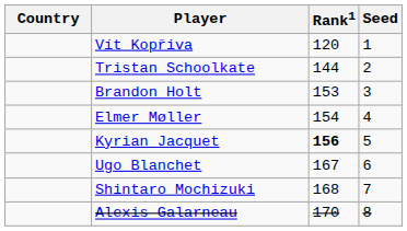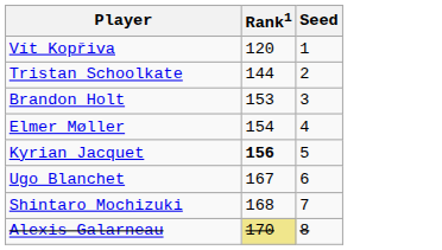- column: Country
Alexis Galarneau | Rank1: no background -> khaki background
